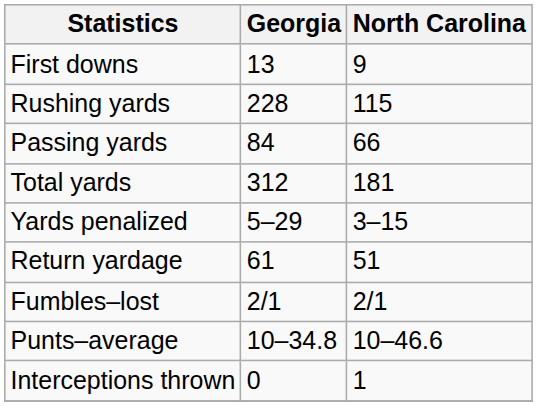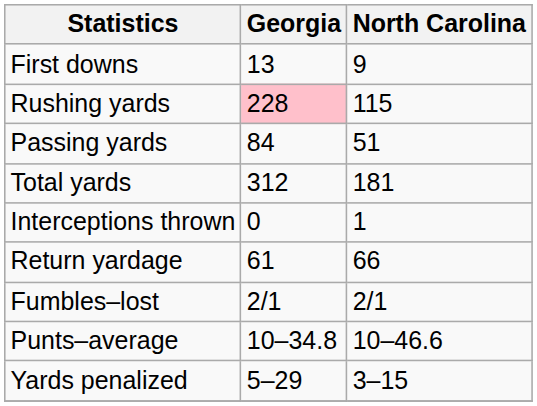Rushing yards | Georgia: no background -> pink background
Passing yards | North Carolina: 66 -> 51
rows swapped: Interceptions thrown <-> Yards penalized
Return yardage | North Carolina: 51 -> 66
